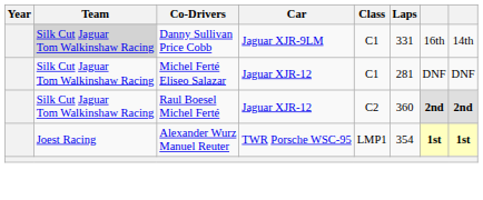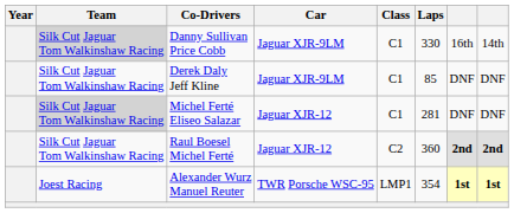Danny Sullivan Price Cobb | Laps: 331 -> 330
+ row: Silk Cut Jaguar Tom Walkinshaw Racing | Derek Daly Jeff Kline | Jaguar XJR-9LM | C1 | 85 | DNF | DNF
Michel Ferté Eliseo Salazar | Team: no background -> lightgrey background
